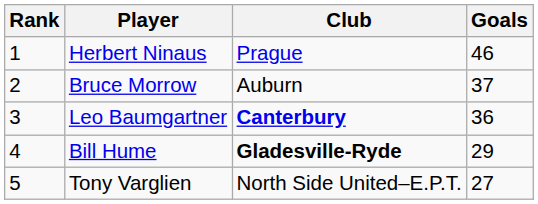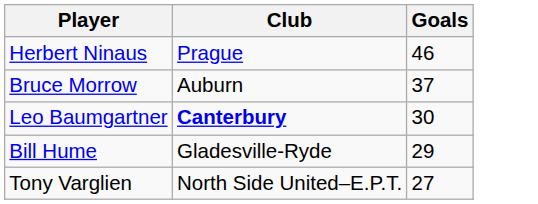- column: Rank | 1 | 2 | 3 | 4 | 5
Leo Baumgartner | Goals: 36 -> 30
Bill Hume | Club: bold -> normal
